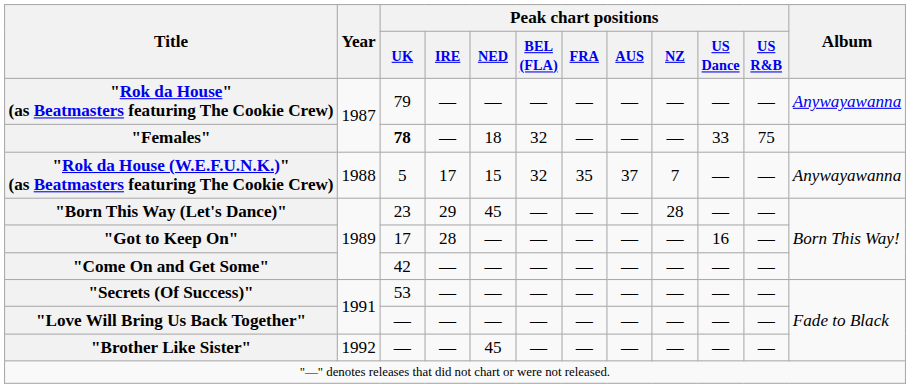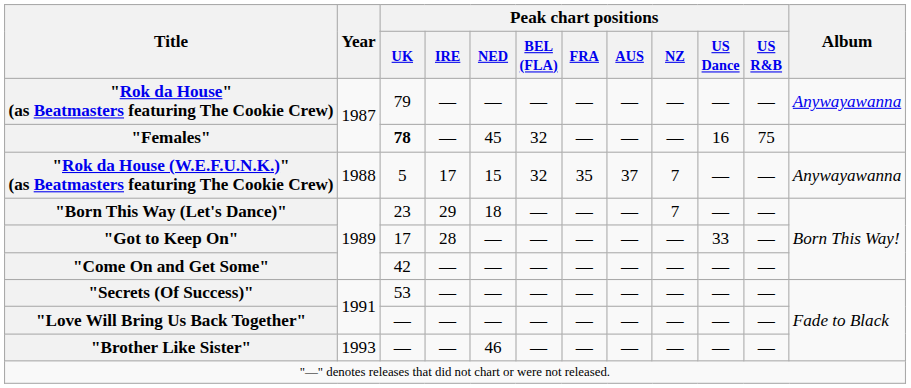"Females" | Peak chart positions / NED: 18 -> 45
"Females" | Peak chart positions / US Dance: 33 -> 16
"Born This Way (Let's Dance)" | Peak chart positions / NED: 45 -> 18
"Born This Way (Let's Dance)" | Peak chart positions / NZ: 28 -> 7
"Got to Keep On" | Peak chart positions / US Dance: 16 -> 33
"Brother Like Sister" | Year: 1992 -> 1993
"Brother Like Sister" | Peak chart positions / NED: 45 -> 46
